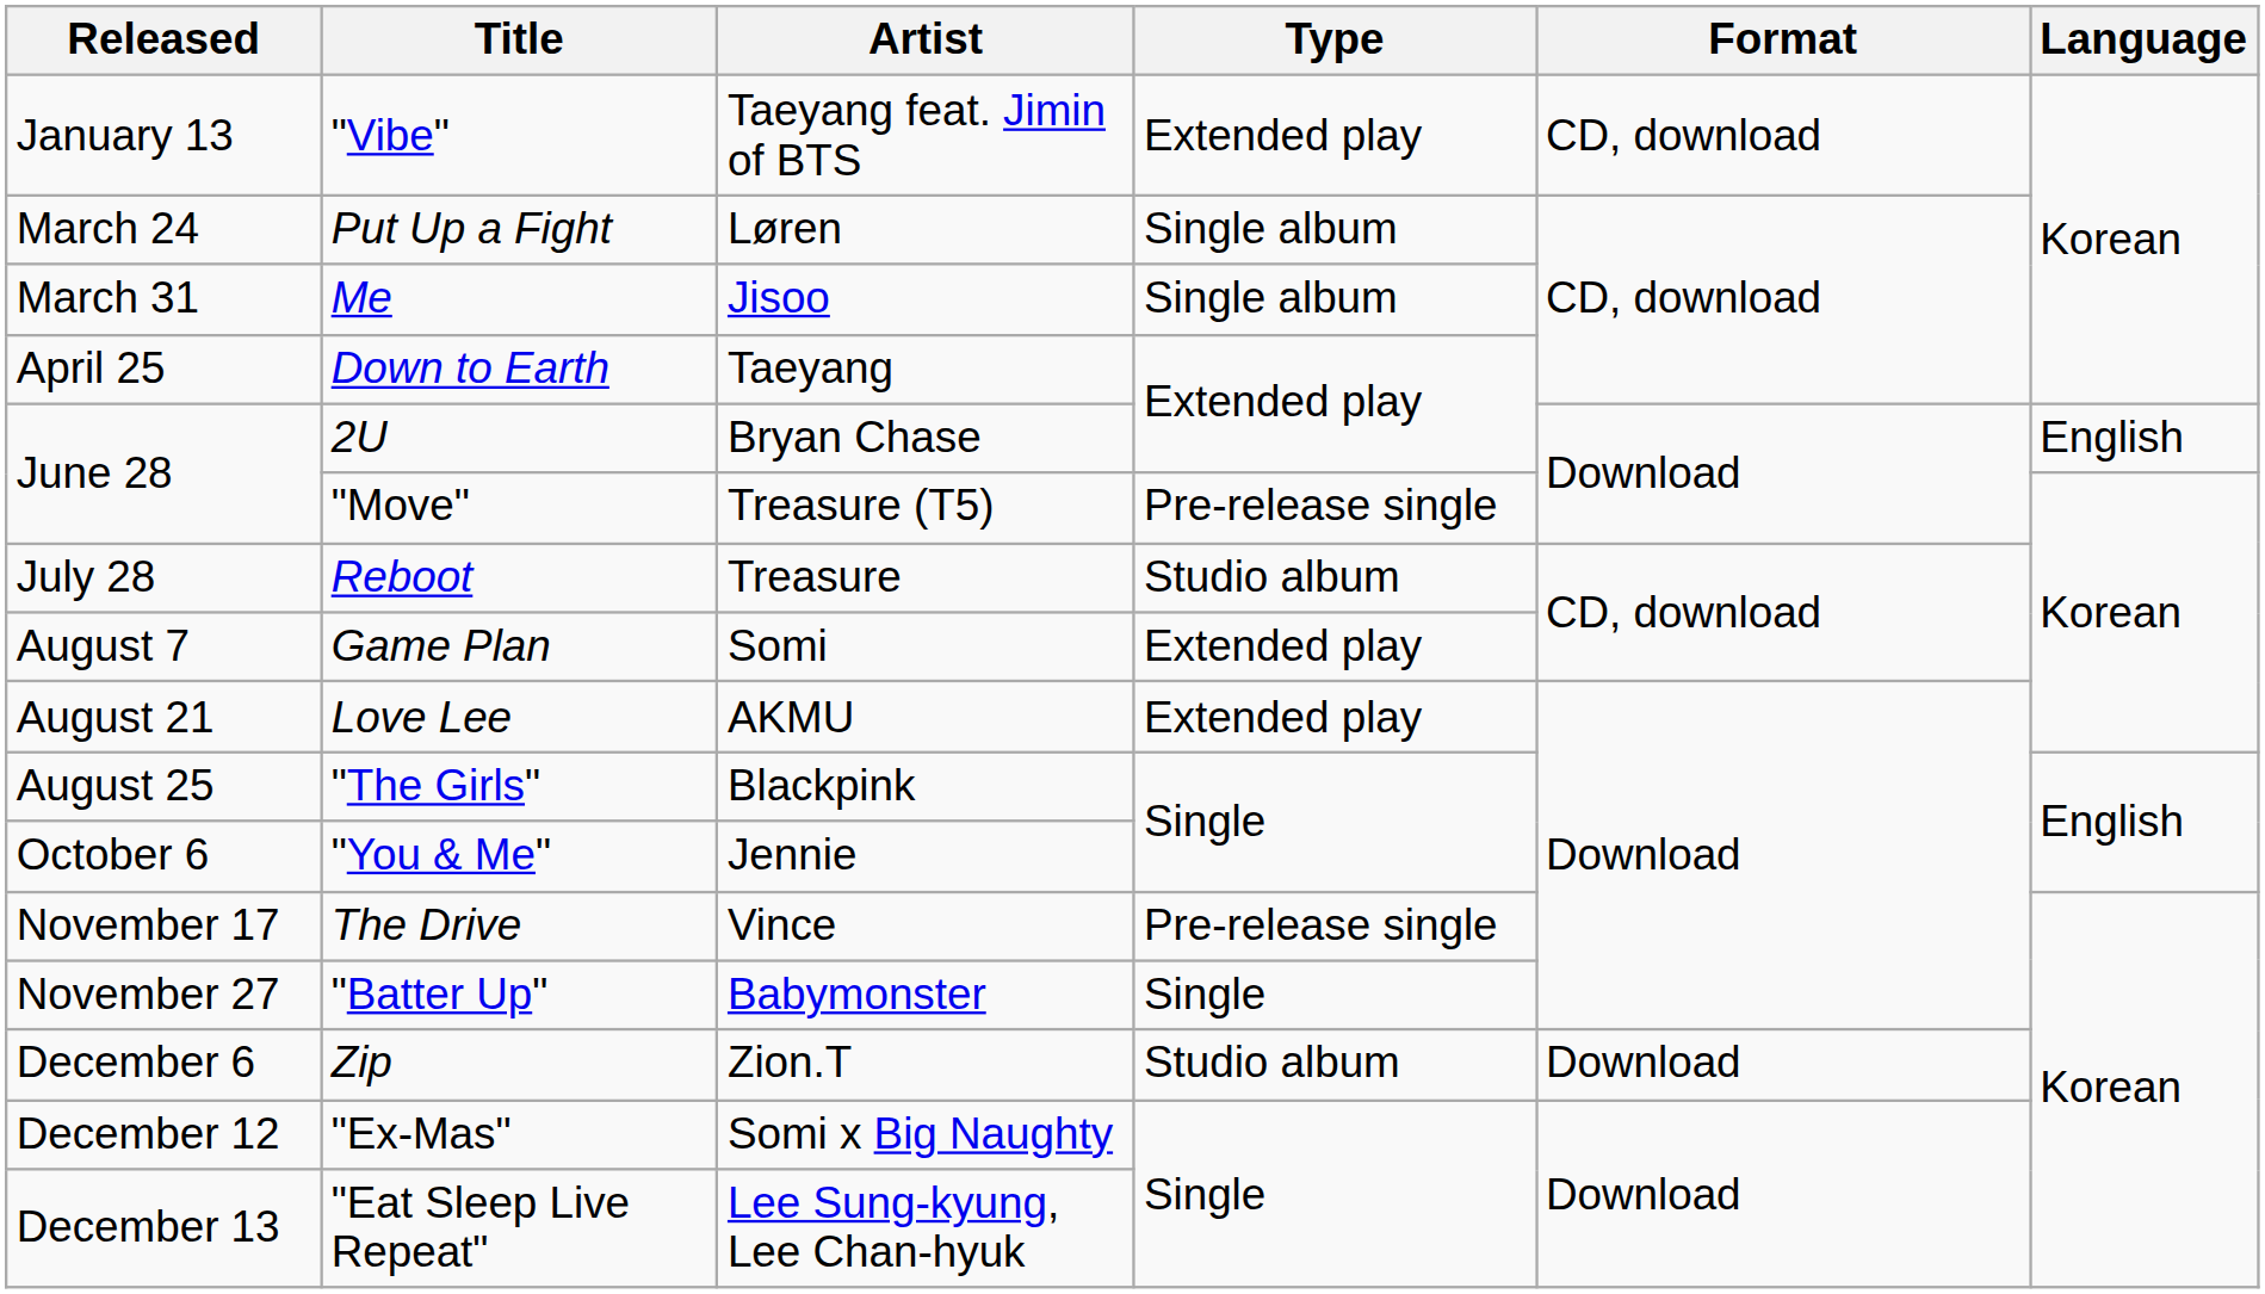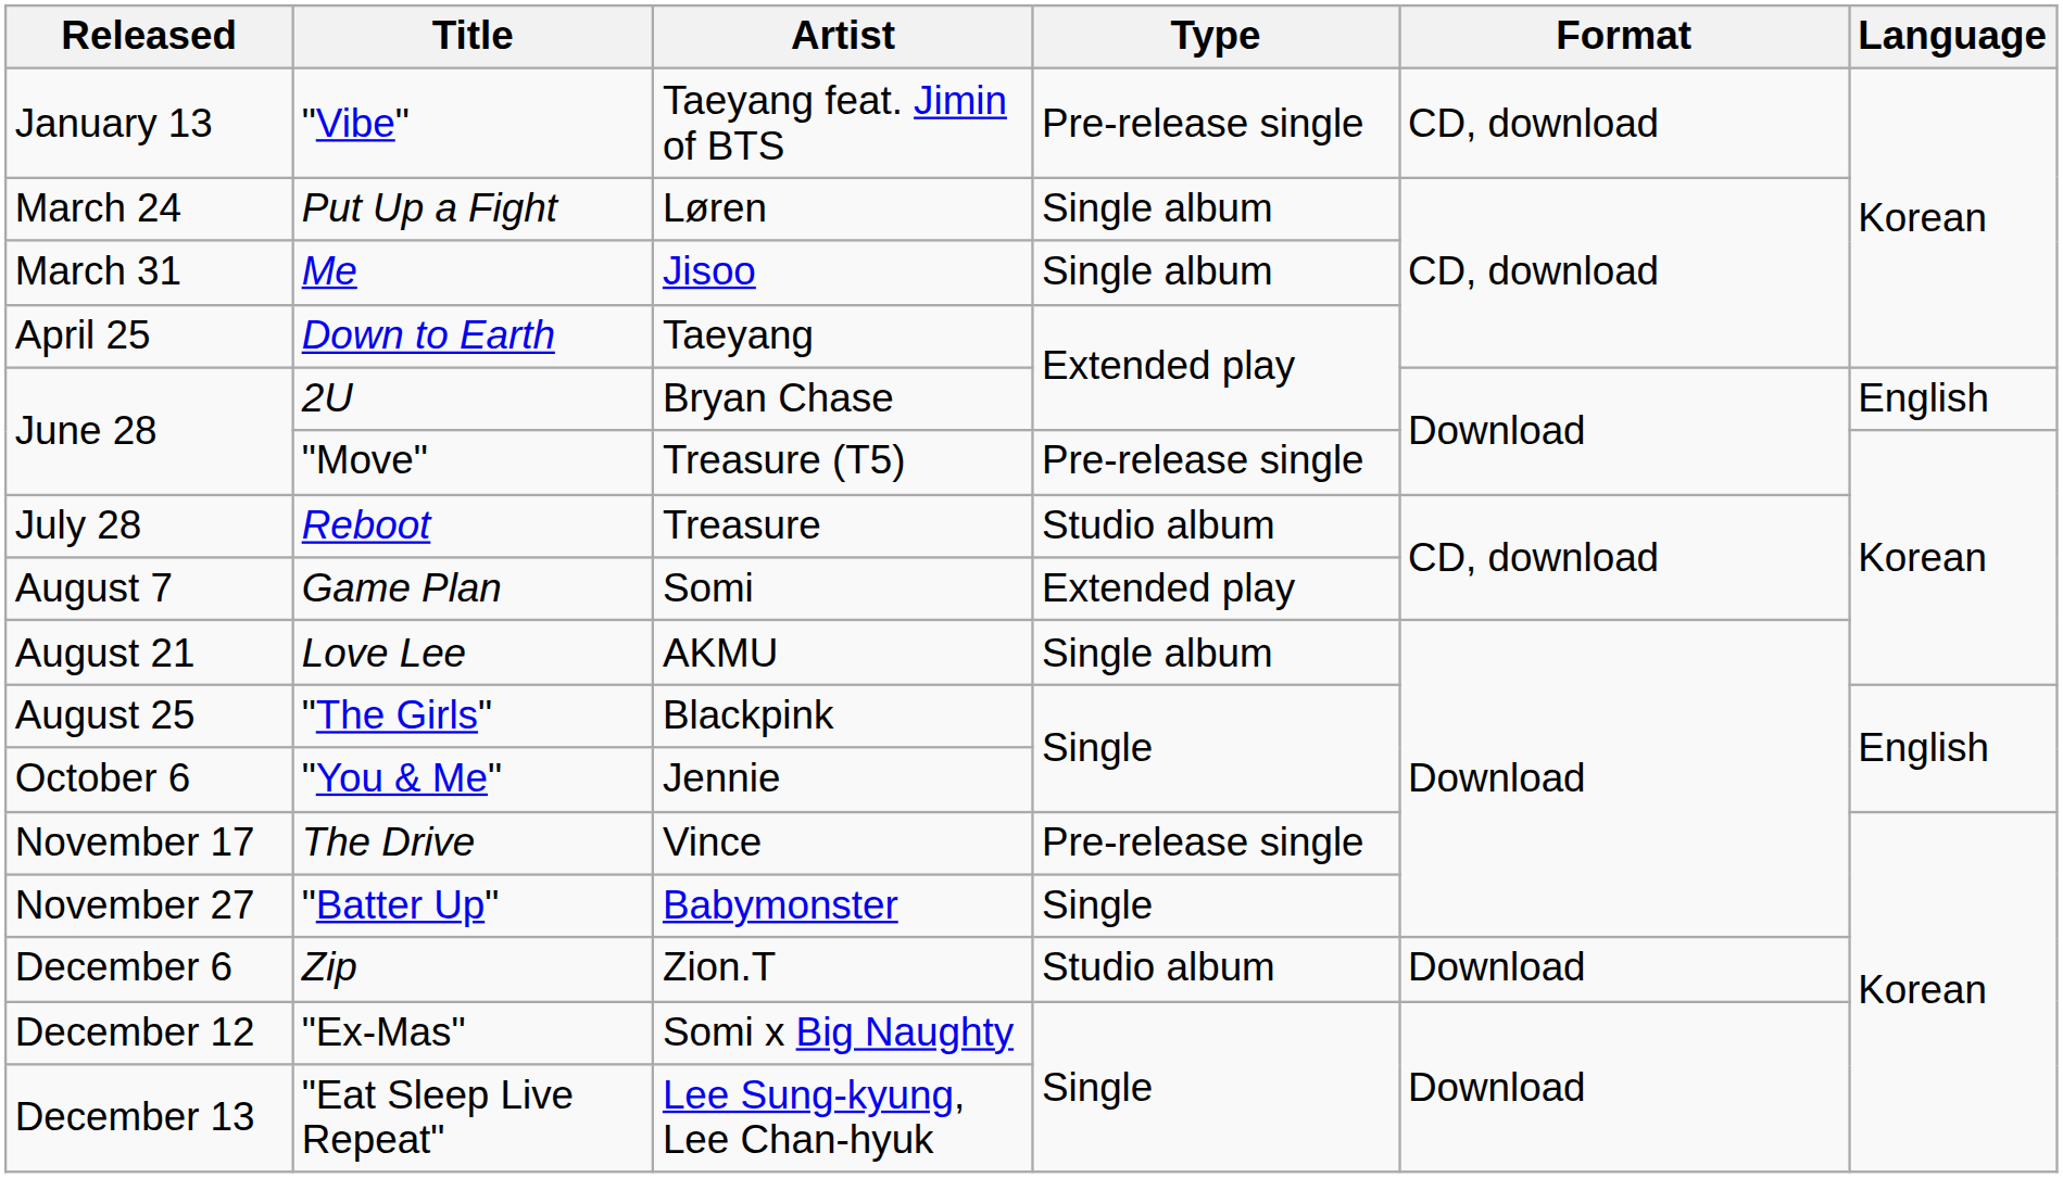"Vibe" | Type: Extended play -> Pre-release single
Love Lee | Type: Extended play -> Single album
